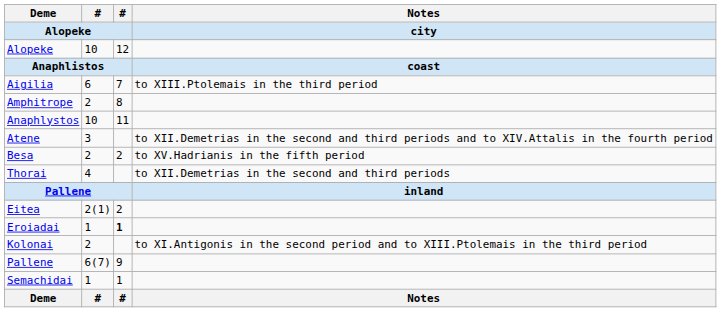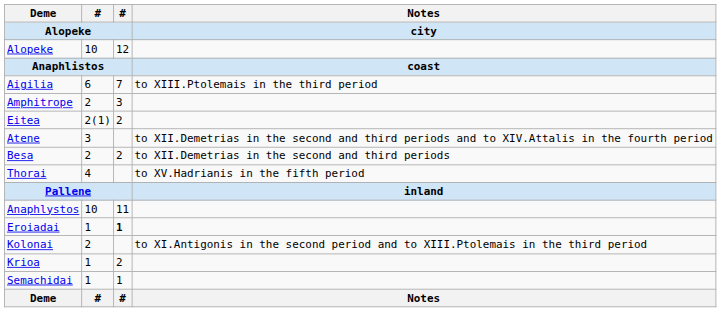Amphitrope | column 3: 8 -> 3
rows swapped: Anaphlystos <-> Eitea
Besa | Notes / city: to XV.Hadrianis in the fifth period -> to XII.Demetrias in the second and third periods
Thorai | Notes / city: to XII.Demetrias in the second and third periods -> to XV.Hadrianis in the fifth period
+ row: Krioa | 1 | 2
- row: Pallene | 6(7) | 9
